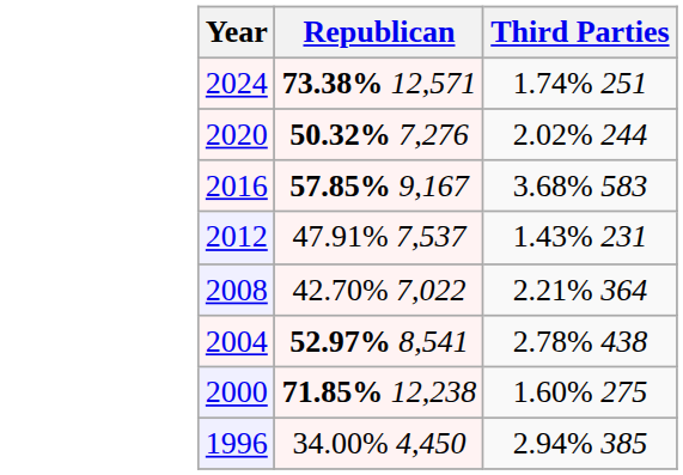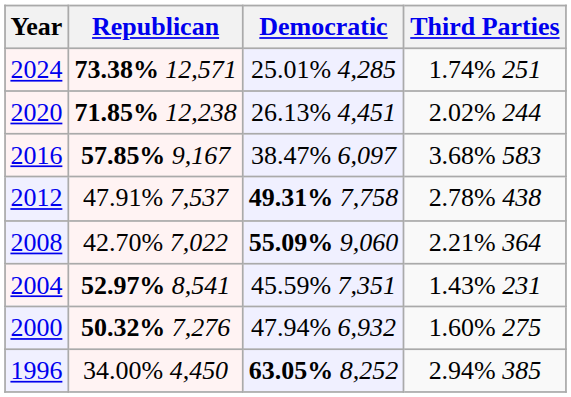+ column: Democratic | 25.01% 4,285 | 26.13% 4,451 | 38.47% 6,097 | 49.31% 7,758 | 55.09% 9,060 | 45.59% 7,351 | 47.94% 6,932 | 63.05% 8,252
2020 | Republican: 50.32% 7,276 -> 71.85% 12,238
2012 | Third Parties: 1.43% 231 -> 2.78% 438
2004 | Third Parties: 2.78% 438 -> 1.43% 231
2000 | Republican: 71.85% 12,238 -> 50.32% 7,276
